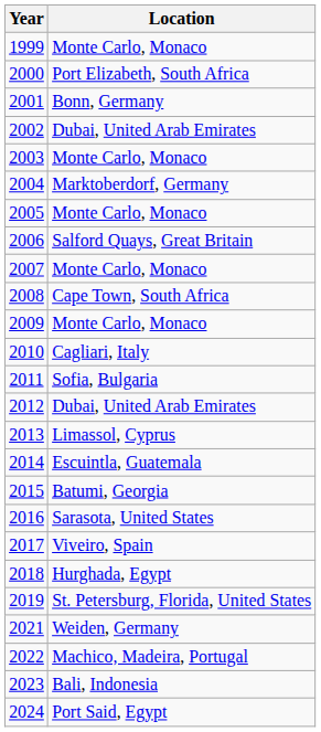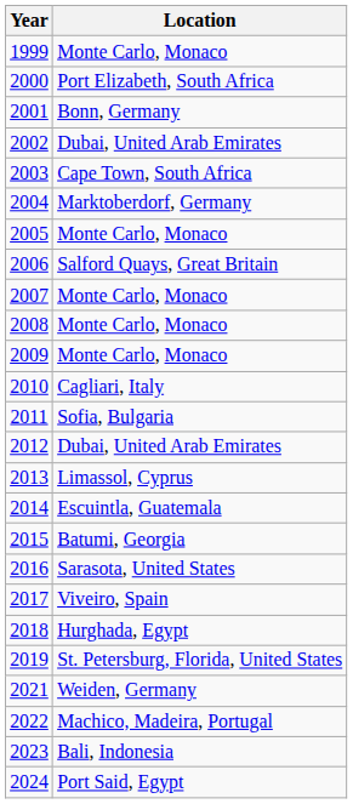2003 | Location: Monte Carlo, Monaco -> Cape Town, South Africa
2008 | Location: Cape Town, South Africa -> Monte Carlo, Monaco
